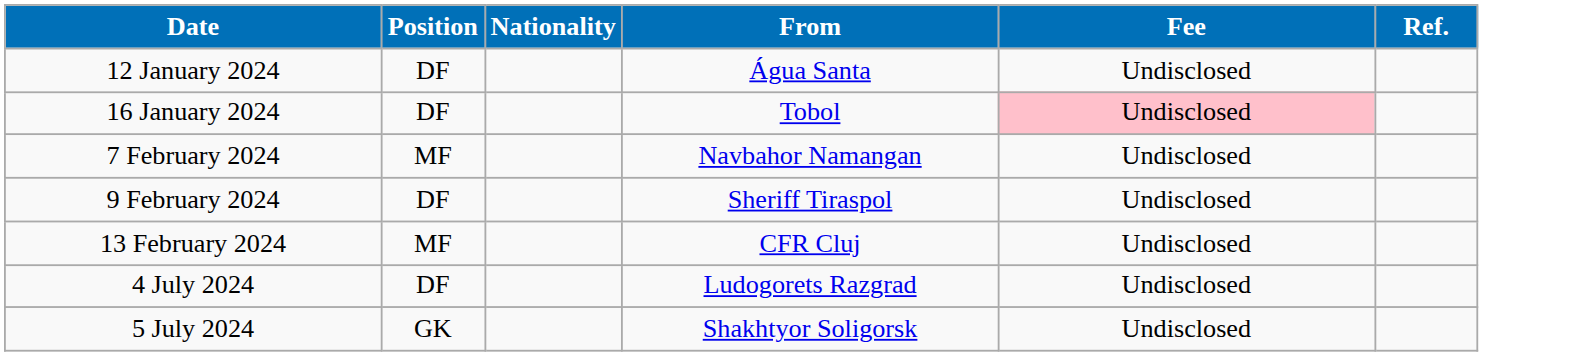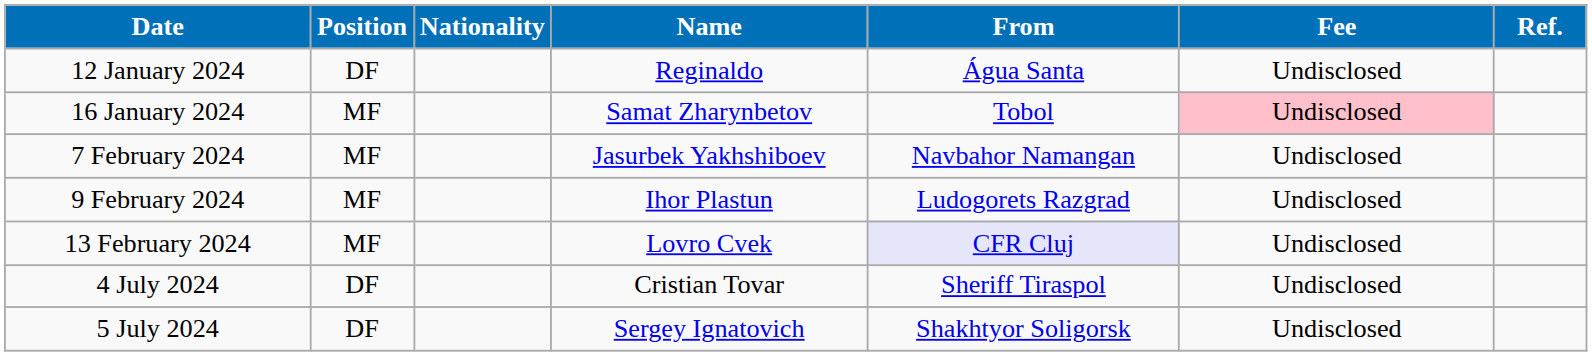+ column: Name | Reginaldo | Samat Zharynbetov | Jasurbek Yakhshiboev | Ihor Plastun | Lovro Cvek | Cristian Tovar | Sergey Ignatovich
16 January 2024 | Position: DF -> MF
9 February 2024 | Position: DF -> MF
9 February 2024 | From: Sheriff Tiraspol -> Ludogorets Razgrad
13 February 2024 | From: no background -> lavender background
4 July 2024 | From: Ludogorets Razgrad -> Sheriff Tiraspol
5 July 2024 | Position: GK -> DF
